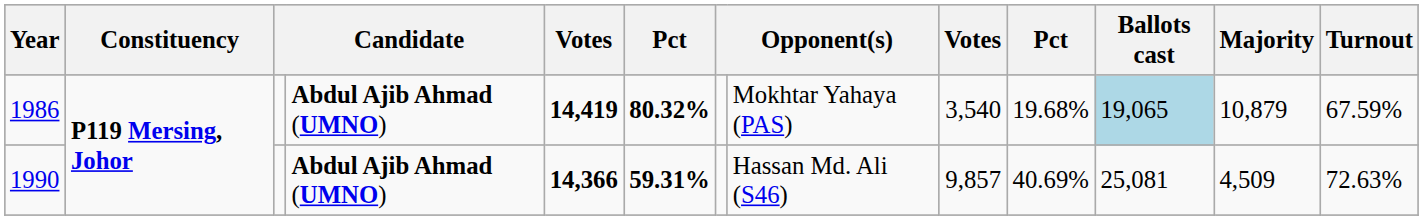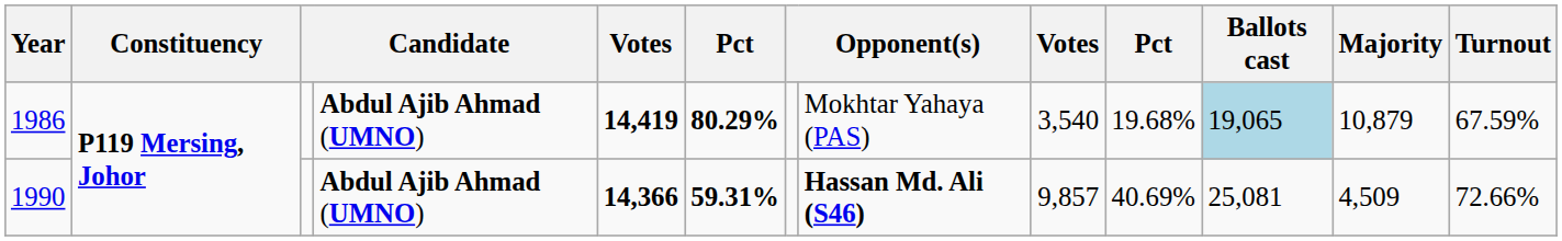1986 | column 6: 80.32% -> 80.29%
1990 | column 8: normal -> bold
1990 | Turnout: 72.63% -> 72.66%
